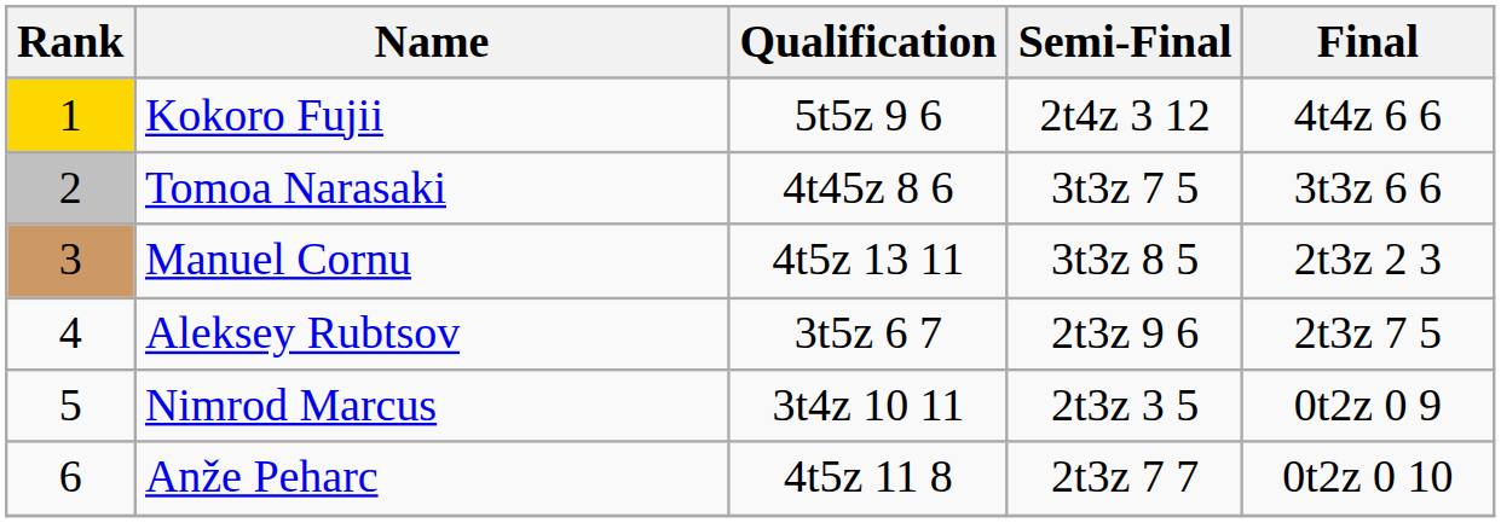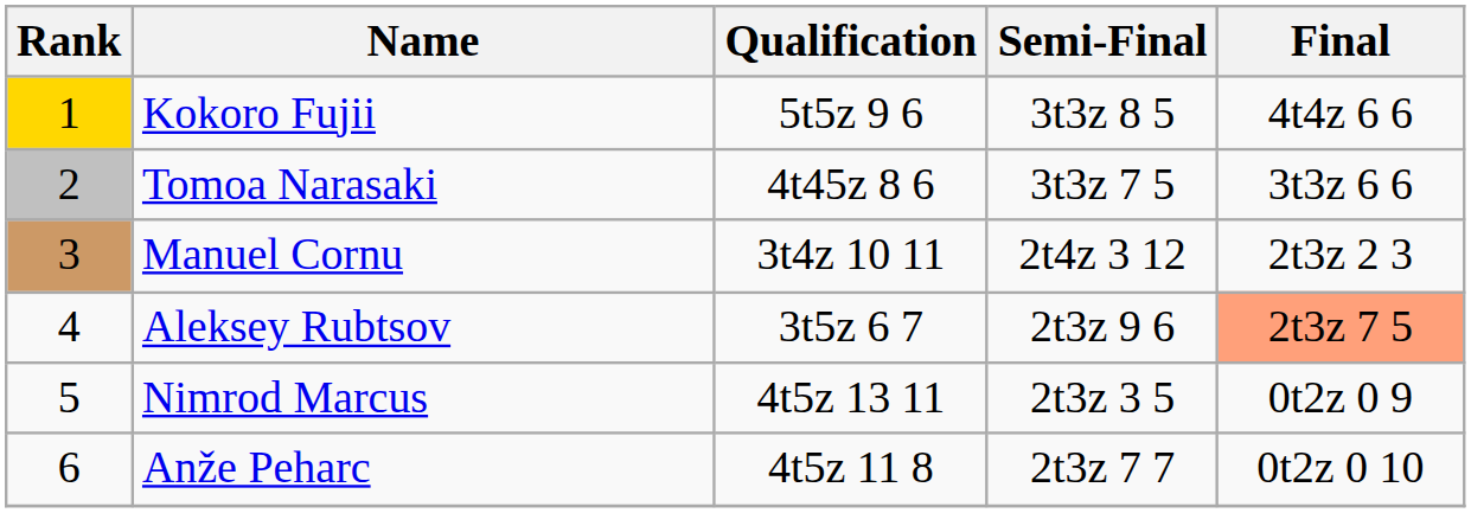Kokoro Fujii | Semi-Final: 2t4z 3 12 -> 3t3z 8 5
Manuel Cornu | Qualification: 4t5z 13 11 -> 3t4z 10 11
Manuel Cornu | Semi-Final: 3t3z 8 5 -> 2t4z 3 12
Aleksey Rubtsov | Final: no background -> lightsalmon background
Nimrod Marcus | Qualification: 3t4z 10 11 -> 4t5z 13 11
